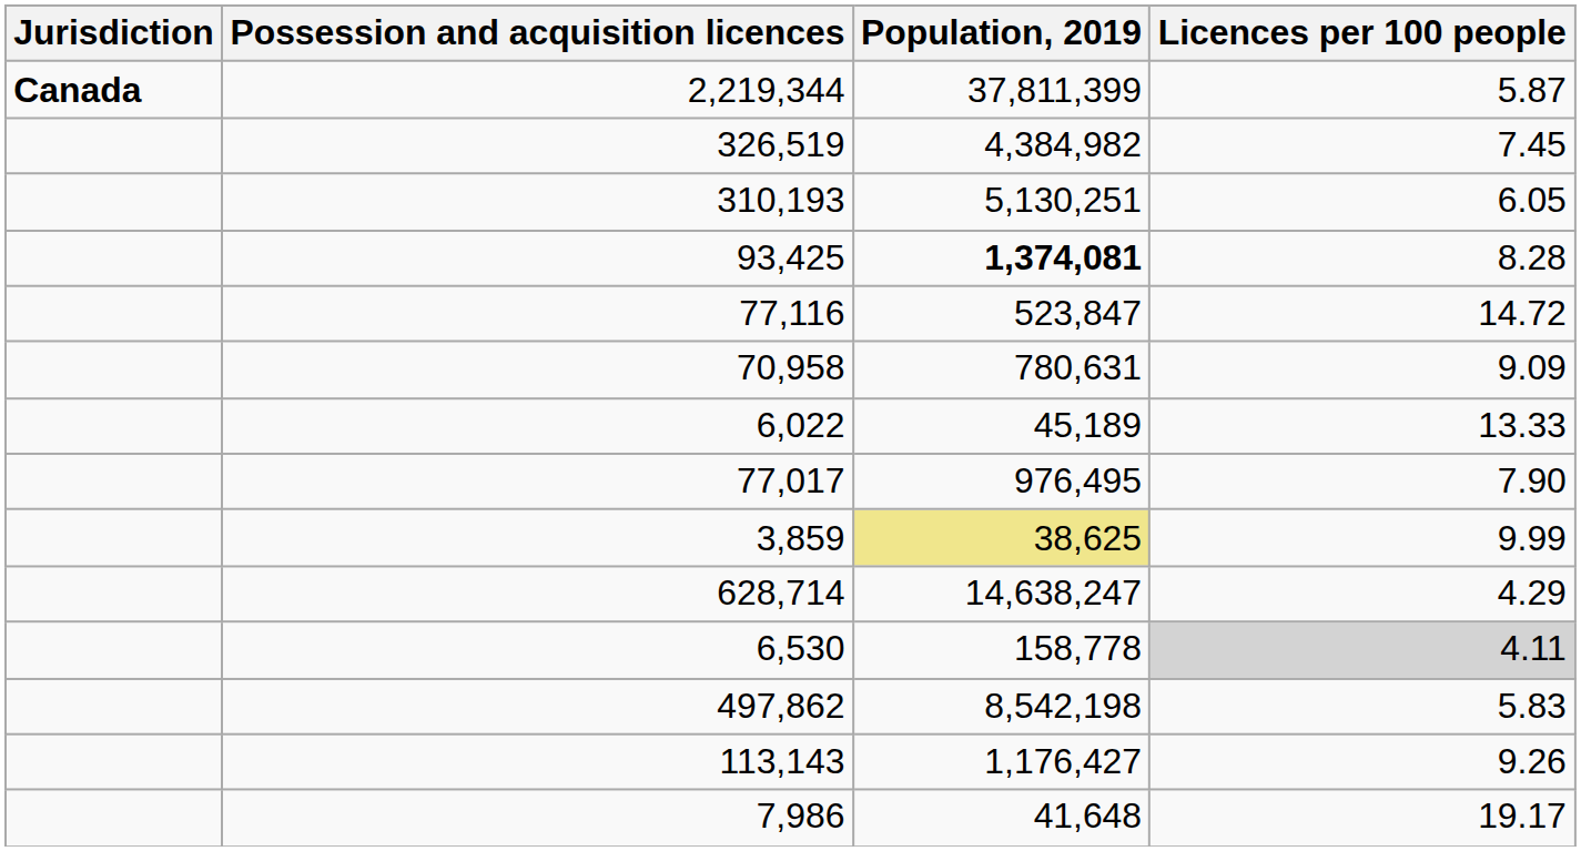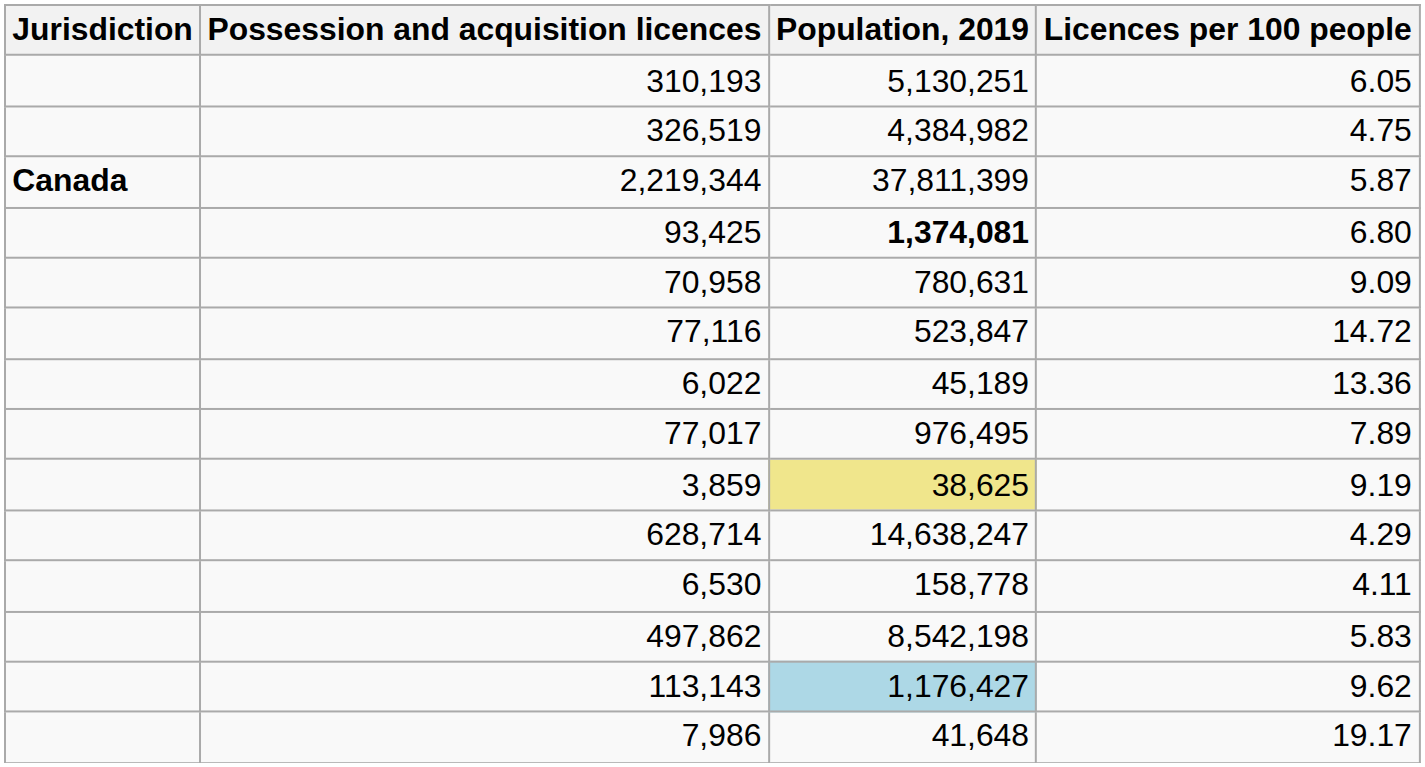rows swapped: 2,219,344 <-> 310,193
326,519 | Licences per 100 people: 7.45 -> 4.75
93,425 | Licences per 100 people: 8.28 -> 6.80
rows swapped: 70,958 <-> 77,116
6,022 | Licences per 100 people: 13.33 -> 13.36
77,017 | Licences per 100 people: 7.90 -> 7.89
3,859 | Licences per 100 people: 9.99 -> 9.19
6,530 | Licences per 100 people: lightgrey background -> no background
113,143 | Population, 2019: no background -> lightblue background
113,143 | Licences per 100 people: 9.26 -> 9.62
